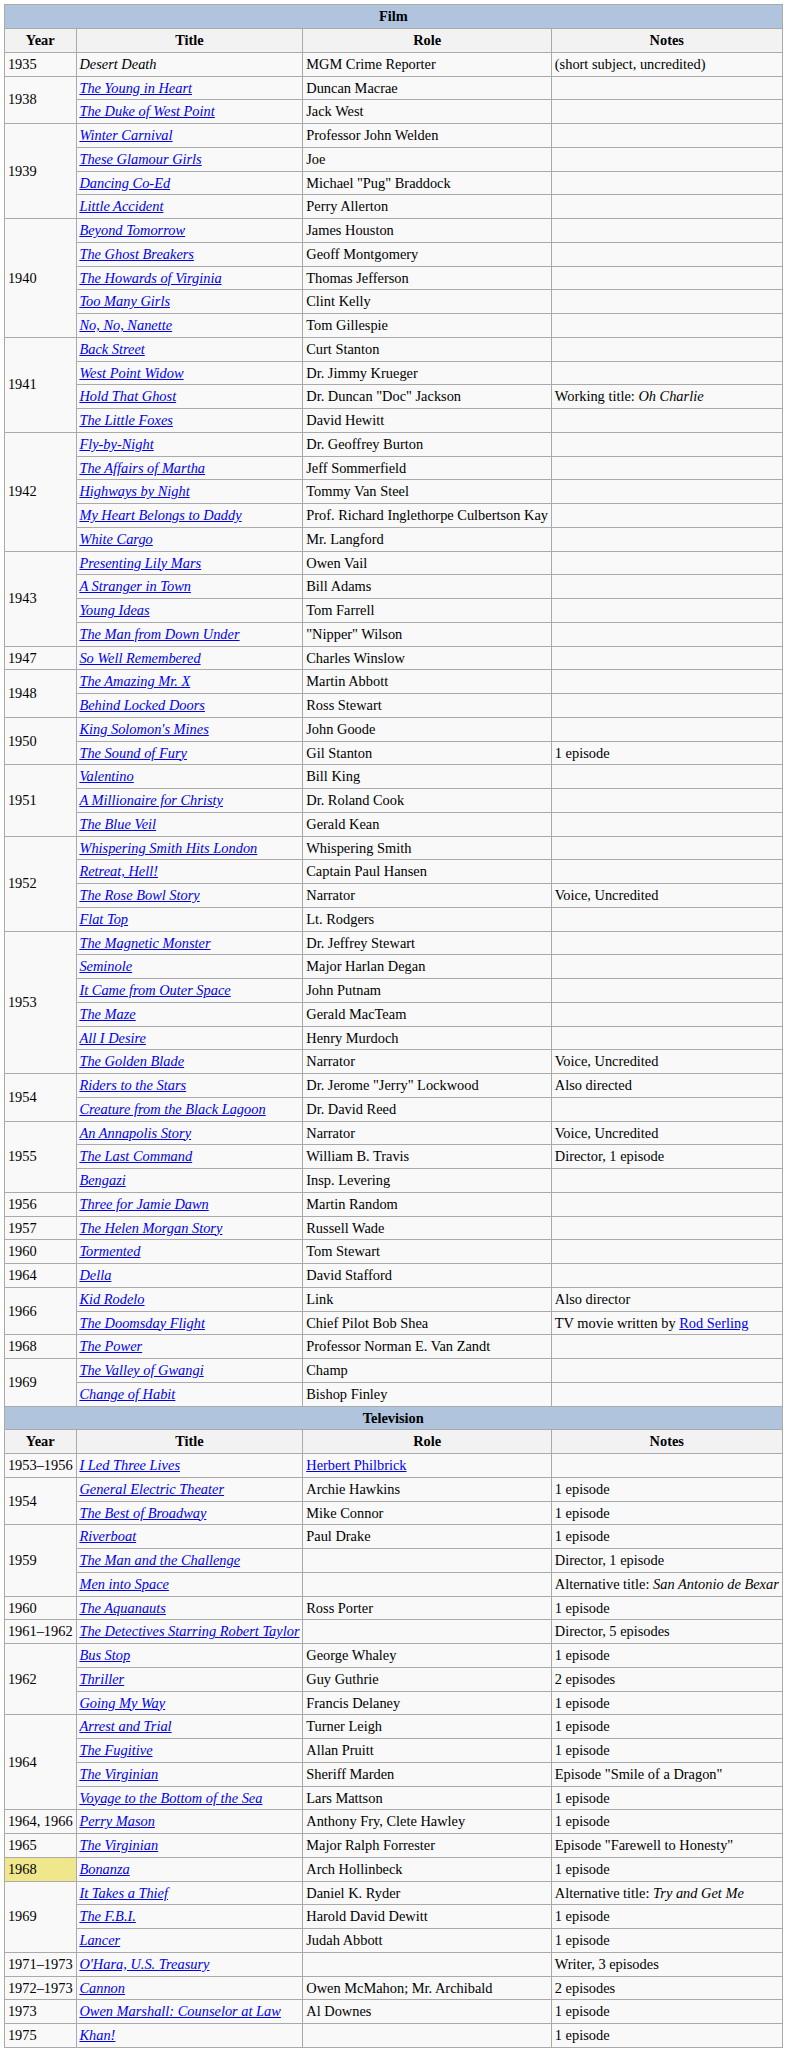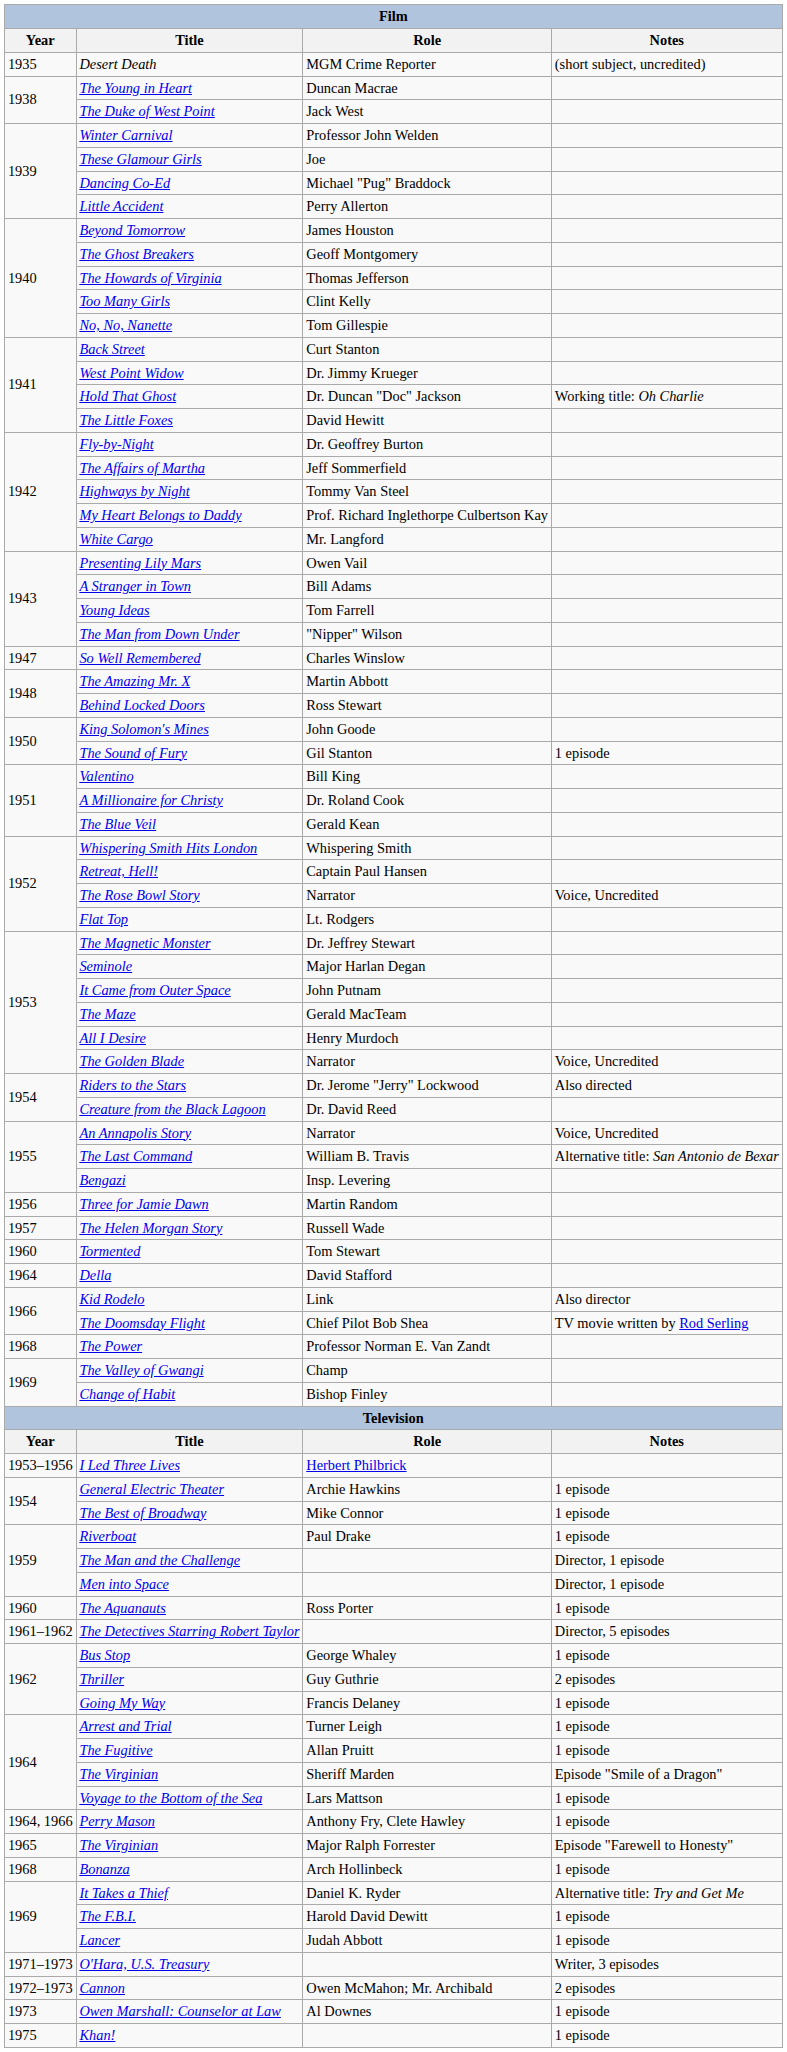The Last Command | Notes: Director, 1 episode -> Alternative title: San Antonio de Bexar
Men into Space | Notes: Alternative title: San Antonio de Bexar -> Director, 1 episode
Bonanza | Year: khaki background -> no background
